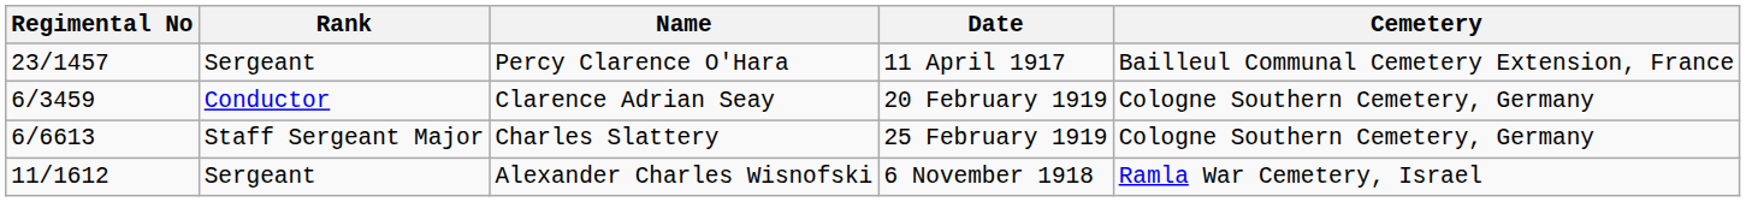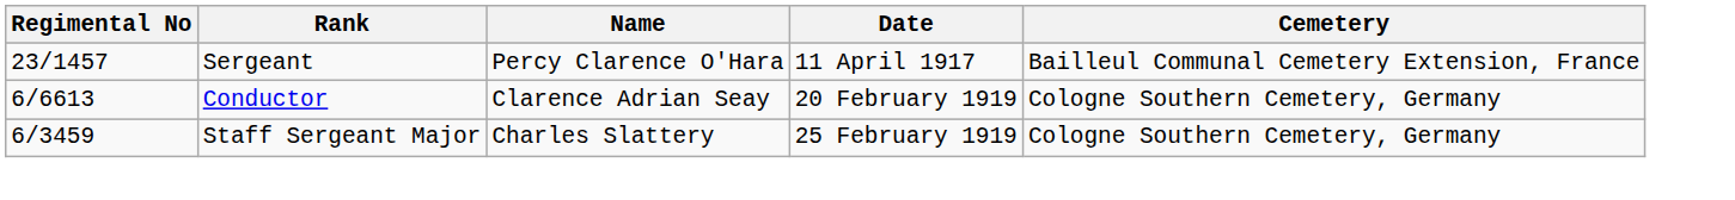Clarence Adrian Seay | Regimental No: 6/3459 -> 6/6613
Charles Slattery | Regimental No: 6/6613 -> 6/3459
- row: 11/1612 | Sergeant | Alexander Charles Wisnofski | 6 November 1918 | Ramla War Cemetery, Israel
